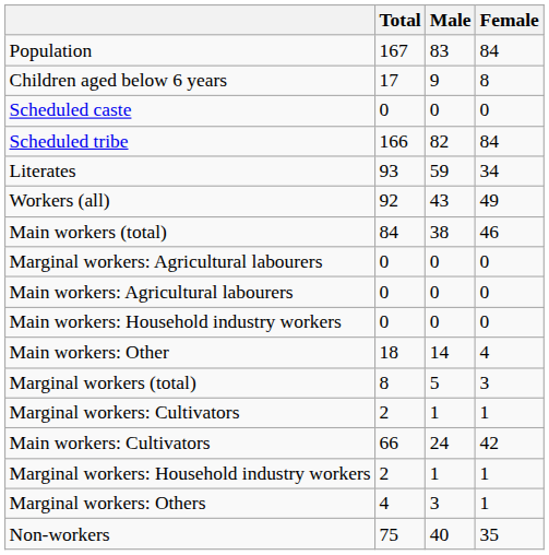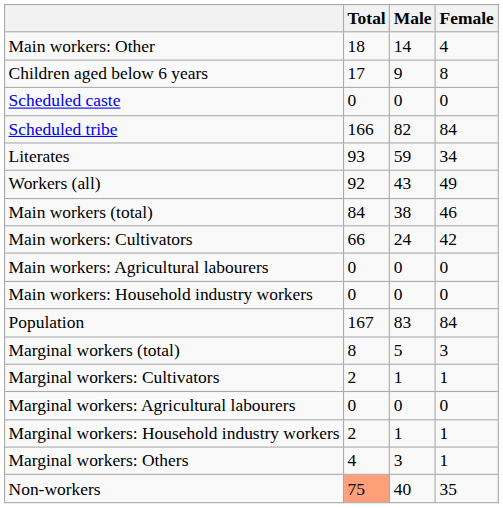rows swapped: Population <-> Main workers: Other
rows swapped: Main workers: Cultivators <-> Marginal workers: Agricultural labourers
Non-workers | Total: no background -> lightsalmon background
